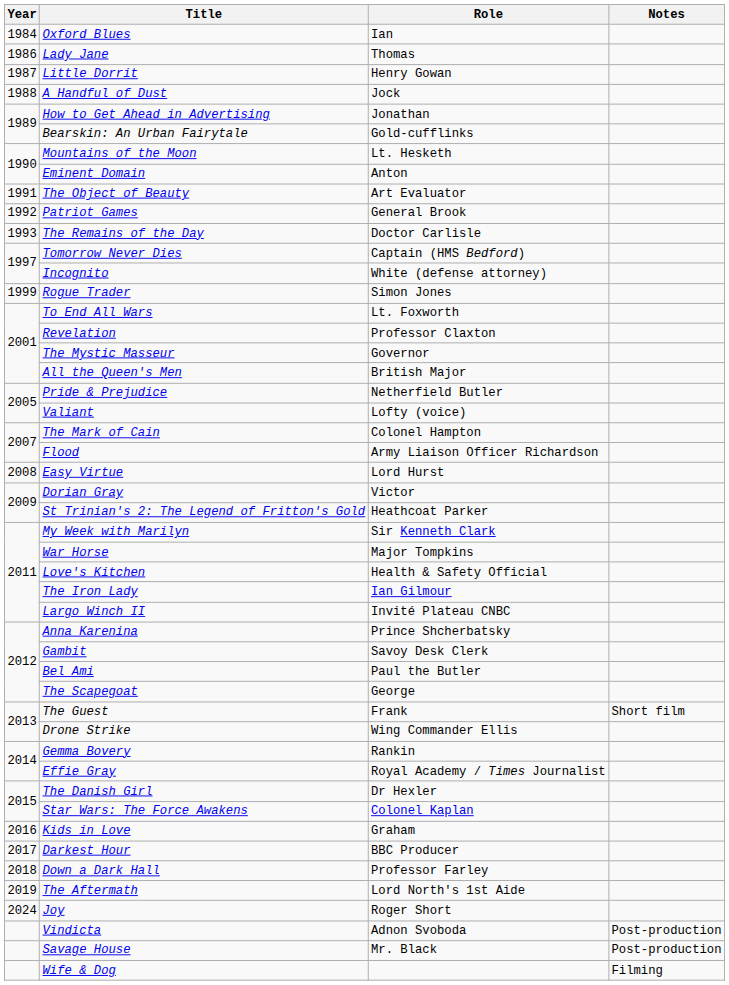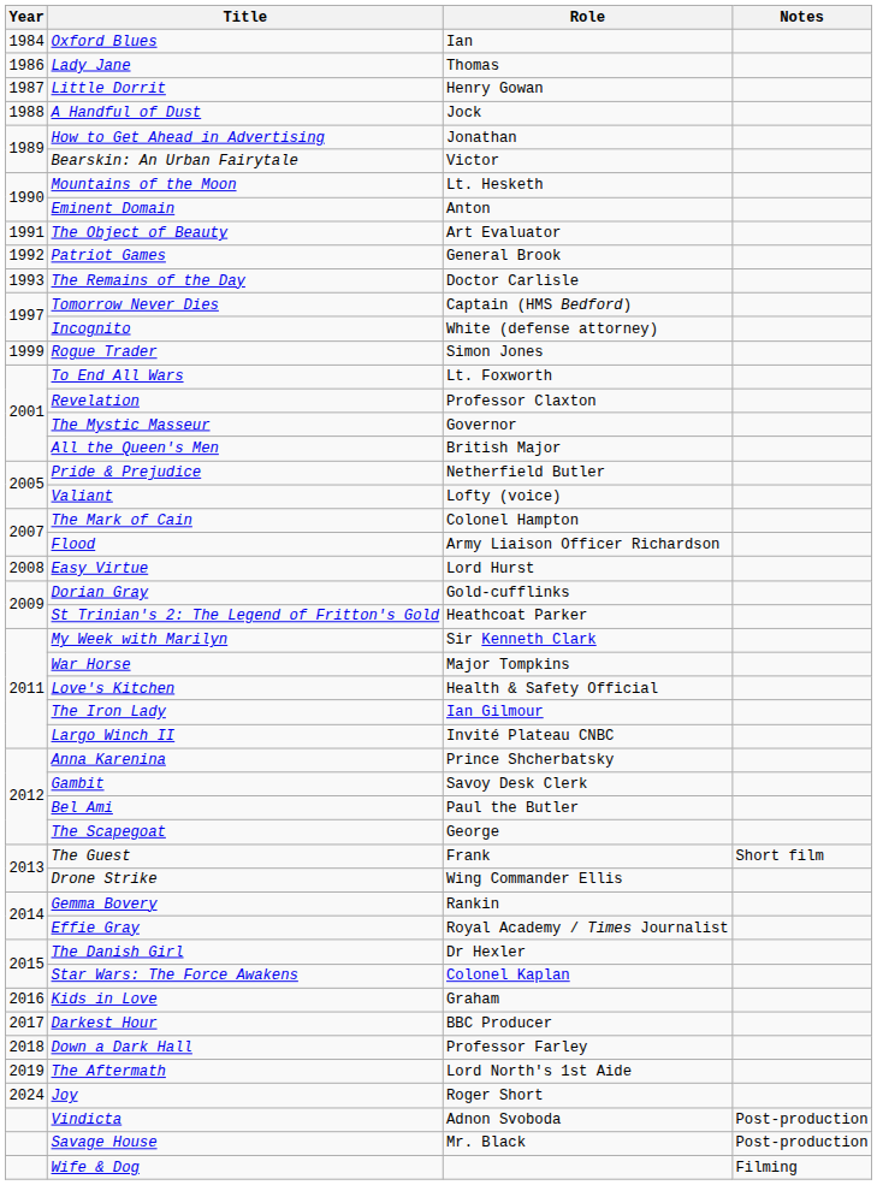Bearskin: An Urban Fairytale | Role: Gold-cufflinks -> Victor
Dorian Gray | Role: Victor -> Gold-cufflinks
